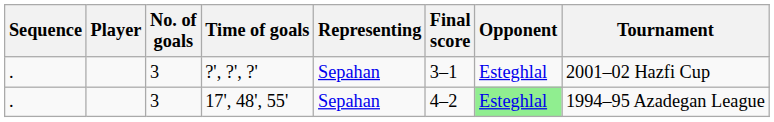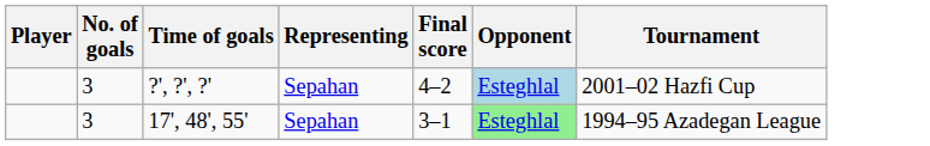- column: Sequence | . | .
?', ?', ?' | Final score: 3–1 -> 4–2
?', ?', ?' | Opponent: no background -> lightblue background
17', 48', 55' | Final score: 4–2 -> 3–1
